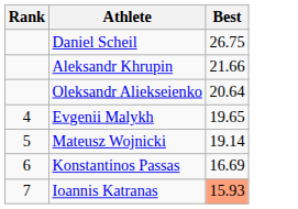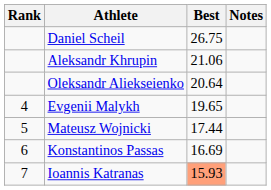+ column: Notes
Aleksandr Khrupin | Best: 21.66 -> 21.06
Mateusz Wojnicki | Best: 19.14 -> 17.44
